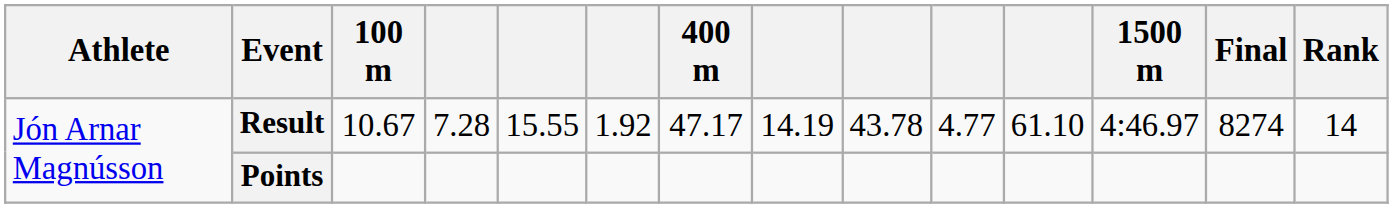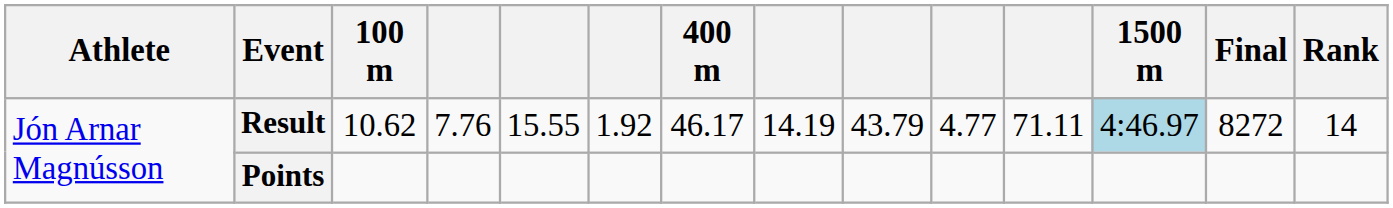Result | 100 m: 10.67 -> 10.62
Result | column 4: 7.28 -> 7.76
Result | 400 m: 47.17 -> 46.17
Result | column 9: 43.78 -> 43.79
Result | column 11: 61.10 -> 71.11
Result | 1500 m: no background -> lightblue background
Result | Final: 8274 -> 8272
